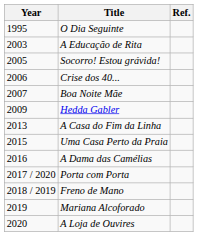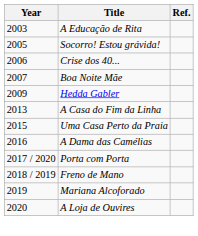- row: 1995 | O Dia Seguinte
